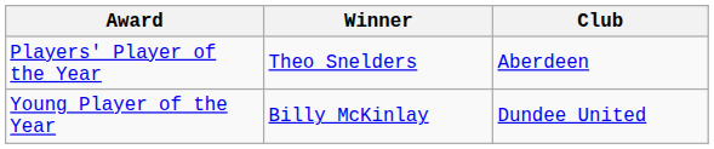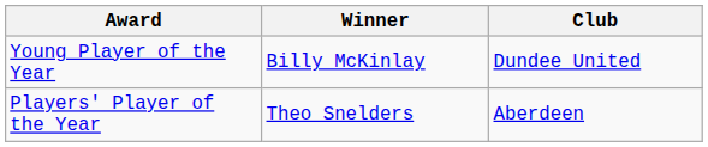rows swapped: Players' Player of the Year <-> Young Player of the Year
